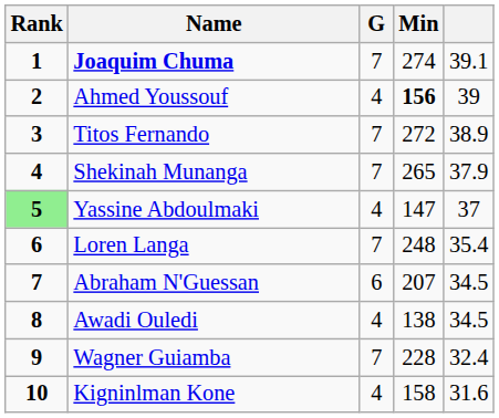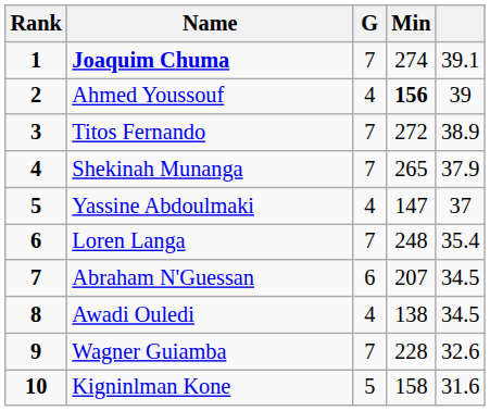Yassine Abdoulmaki | Rank: lightgreen background -> no background
Wagner Guiamba | column 5: 32.4 -> 32.6
Kigninlman Kone | G: 4 -> 5
